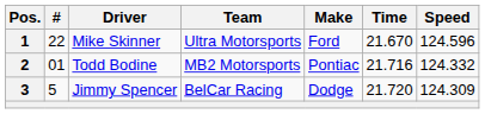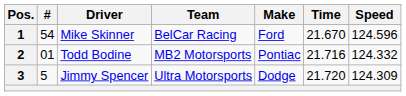1 | #: 22 -> 54
1 | Team: Ultra Motorsports -> BelCar Racing
3 | Team: BelCar Racing -> Ultra Motorsports
